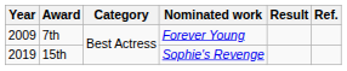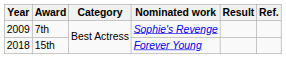7th | Nominated work: Forever Young -> Sophie's Revenge
15th | Year: 2019 -> 2018
15th | Nominated work: Sophie's Revenge -> Forever Young
